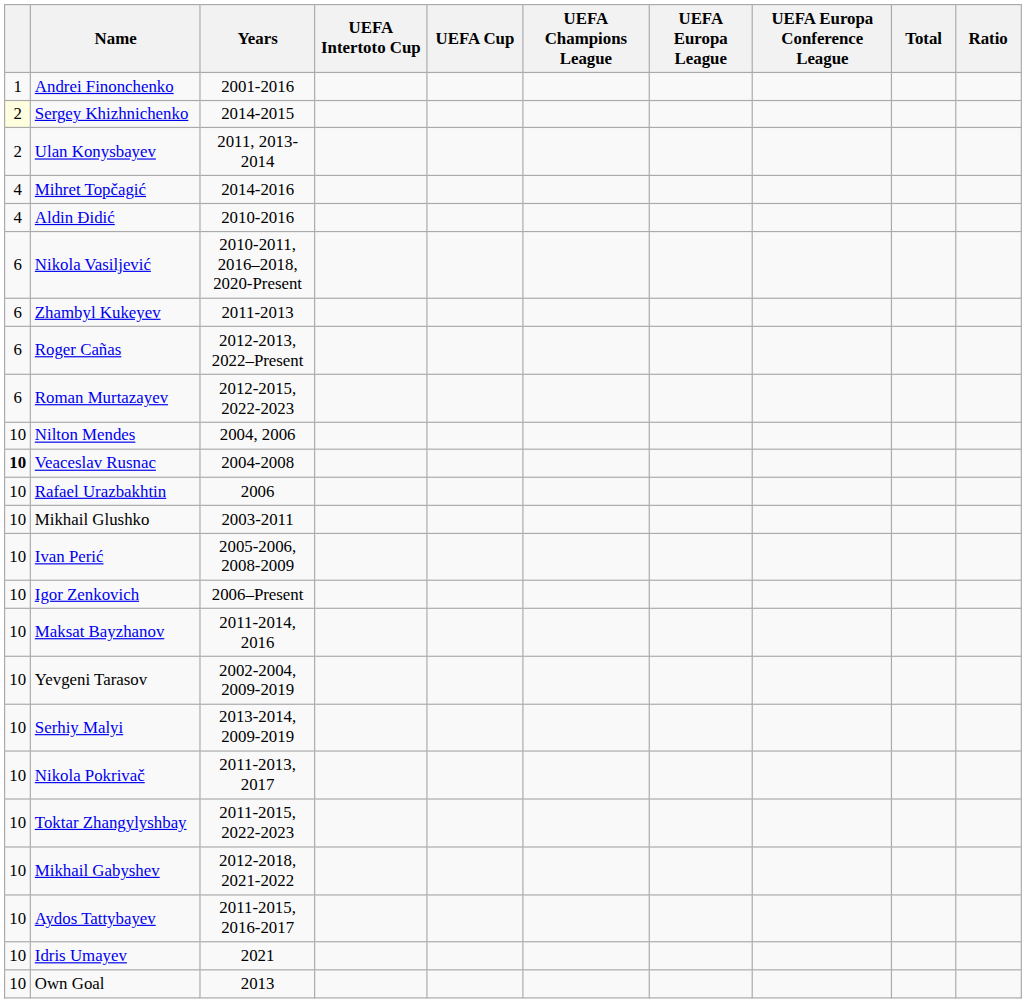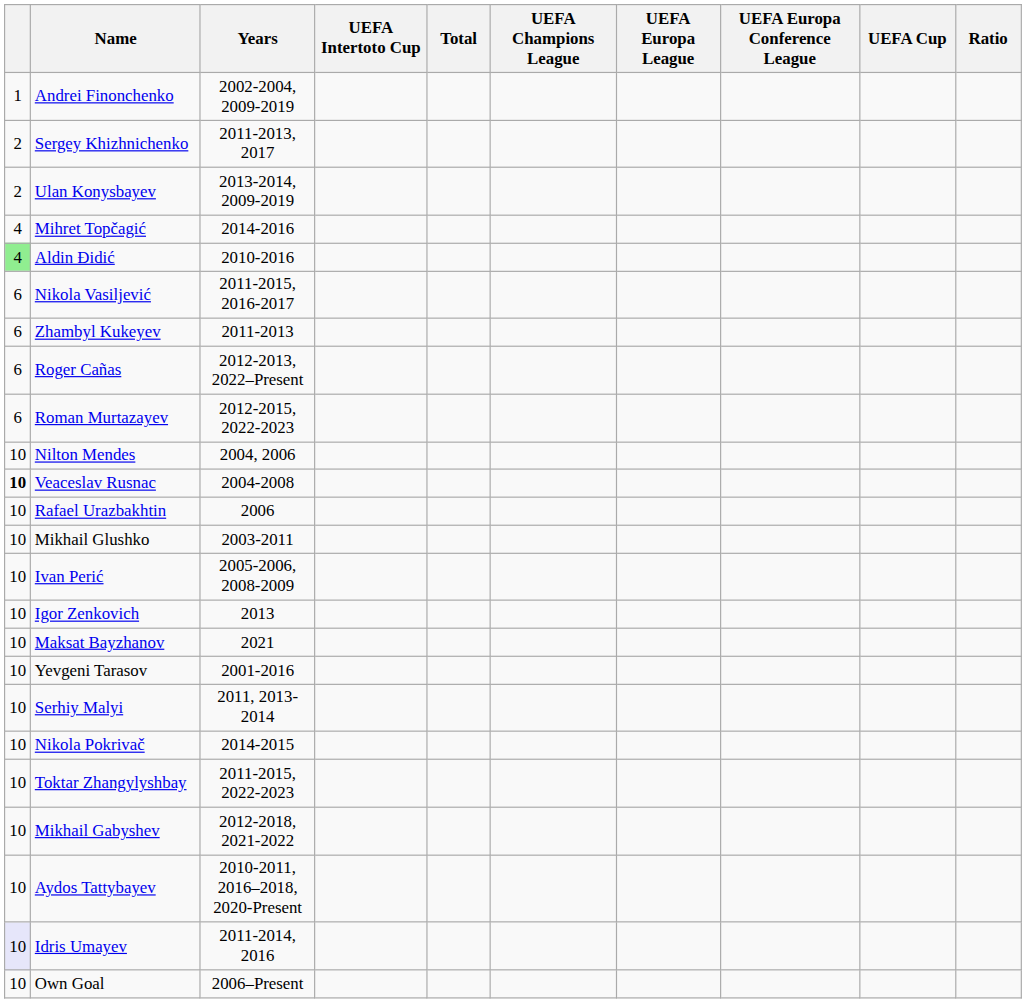columns swapped: UEFA Cup <-> Total
Andrei Finonchenko | Years: 2001-2016 -> 2002-2004, 2009-2019
Sergey Khizhnichenko | column 1: lightyellow background -> no background
Sergey Khizhnichenko | Years: 2014-2015 -> 2011-2013, 2017
Ulan Konysbayev | Years: 2011, 2013-2014 -> 2013-2014, 2009-2019
Aldin Đidić | column 1: no background -> lightgreen background
Nikola Vasiljević | Years: 2010-2011, 2016–2018, 2020-Present -> 2011-2015, 2016-2017
Igor Zenkovich | Years: 2006–Present -> 2013
Maksat Bayzhanov | Years: 2011-2014, 2016 -> 2021
Yevgeni Tarasov | Years: 2002-2004, 2009-2019 -> 2001-2016
Serhiy Malyi | Years: 2013-2014, 2009-2019 -> 2011, 2013-2014
Nikola Pokrivač | Years: 2011-2013, 2017 -> 2014-2015
Aydos Tattybayev | Years: 2011-2015, 2016-2017 -> 2010-2011, 2016–2018, 2020-Present
Idris Umayev | column 1: no background -> lavender background
Idris Umayev | Years: 2021 -> 2011-2014, 2016
Own Goal | Years: 2013 -> 2006–Present
